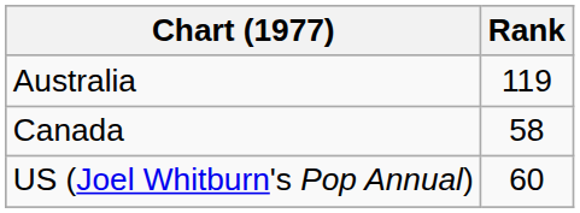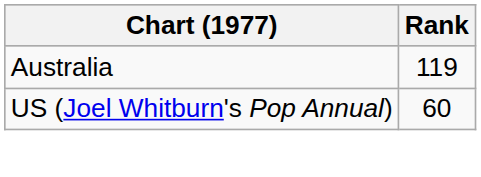- row: Canada | 58
